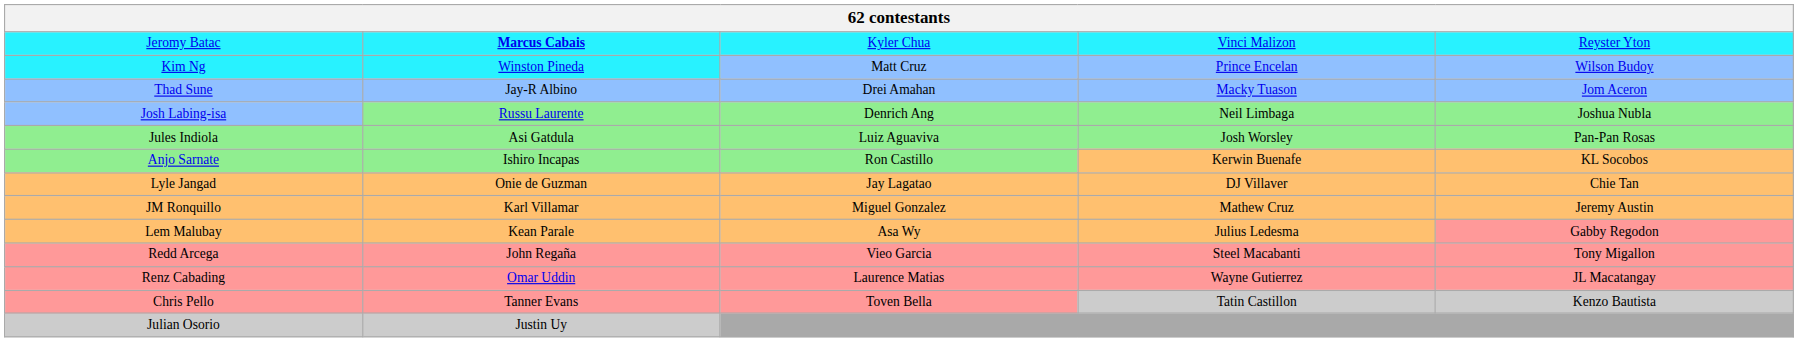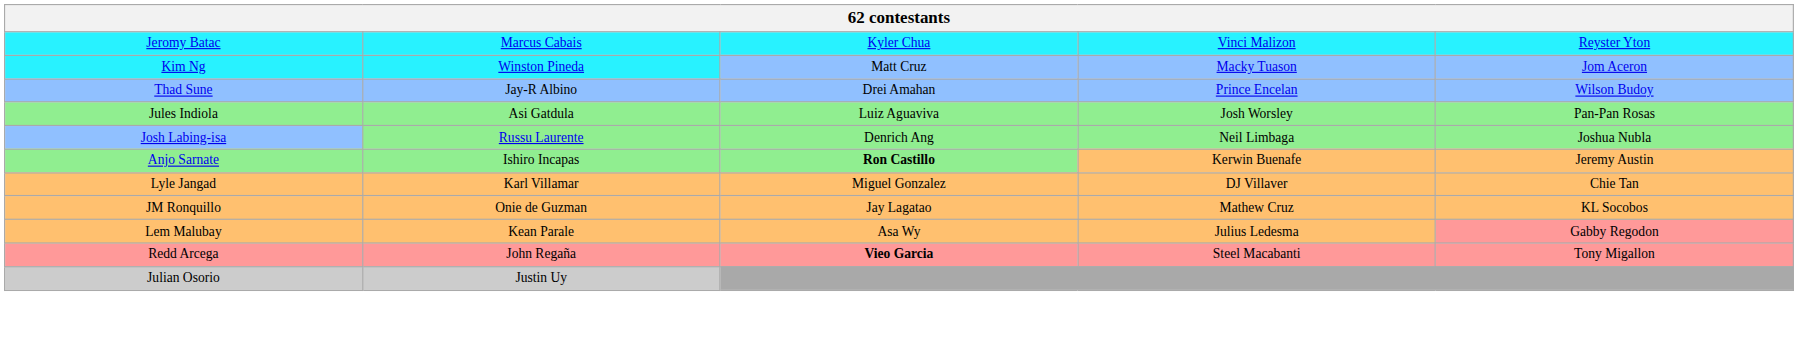Jeromy Batac | column 2: bold -> normal
Kim Ng | column 4: Prince Encelan -> Macky Tuason
Kim Ng | column 5: Wilson Budoy -> Jom Aceron
Thad Sune | column 4: Macky Tuason -> Prince Encelan
Thad Sune | column 5: Jom Aceron -> Wilson Budoy
rows swapped: Josh Labing-isa <-> Jules Indiola
Anjo Sarnate | column 3: normal -> bold
Anjo Sarnate | column 5: KL Socobos -> Jeremy Austin
Lyle Jangad | column 2: Onie de Guzman -> Karl Villamar
Lyle Jangad | column 3: Jay Lagatao -> Miguel Gonzalez
JM Ronquillo | column 2: Karl Villamar -> Onie de Guzman
JM Ronquillo | column 3: Miguel Gonzalez -> Jay Lagatao
JM Ronquillo | column 5: Jeremy Austin -> KL Socobos
Redd Arcega | column 3: normal -> bold
- row: Renz Cabading | Omar Uddin | Laurence Matias | Wayne Gutierrez | JL Macatangay
- row: Chris Pello | Tanner Evans | Toven Bella | Tatin Castillon | Kenzo Bautista
